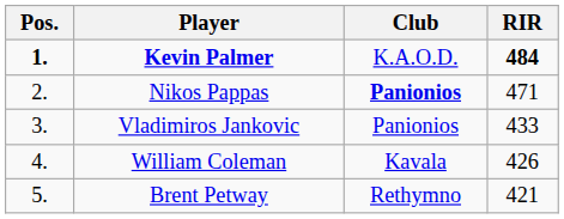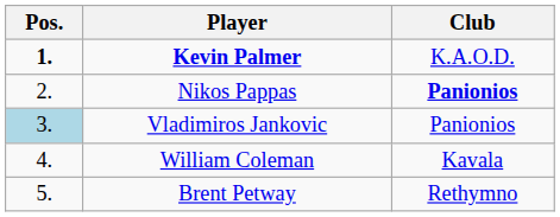- column: RIR | 484 | 471 | 433 | 426 | 421
Vladimiros Jankovic | Pos.: no background -> lightblue background
